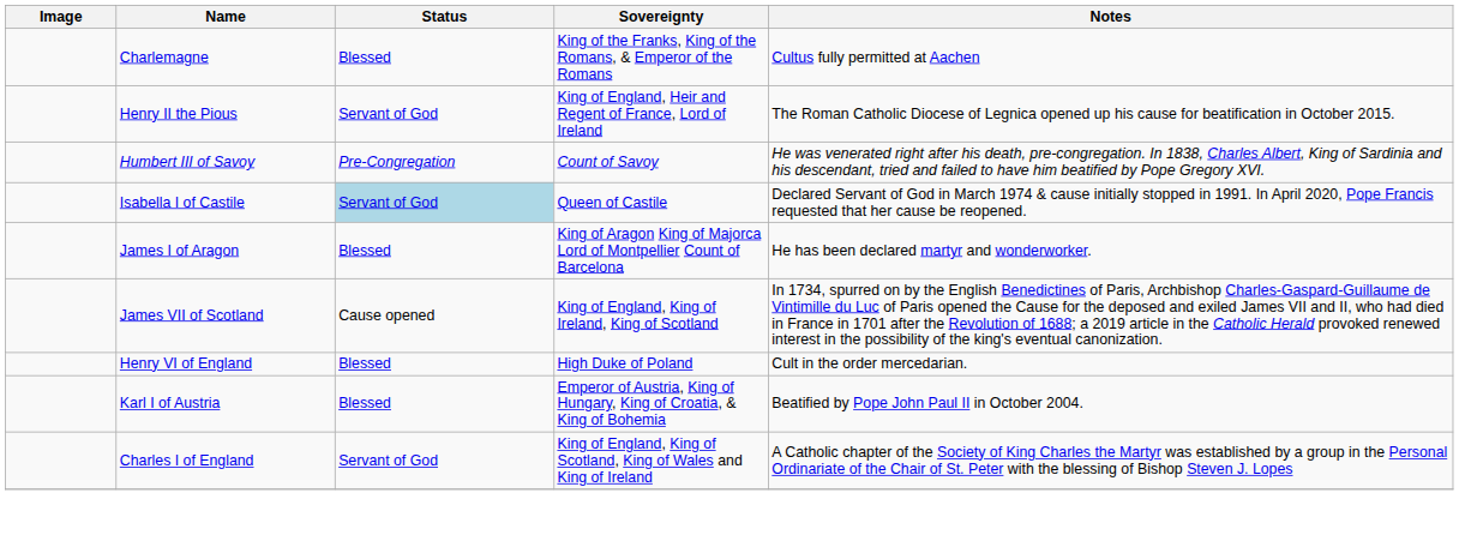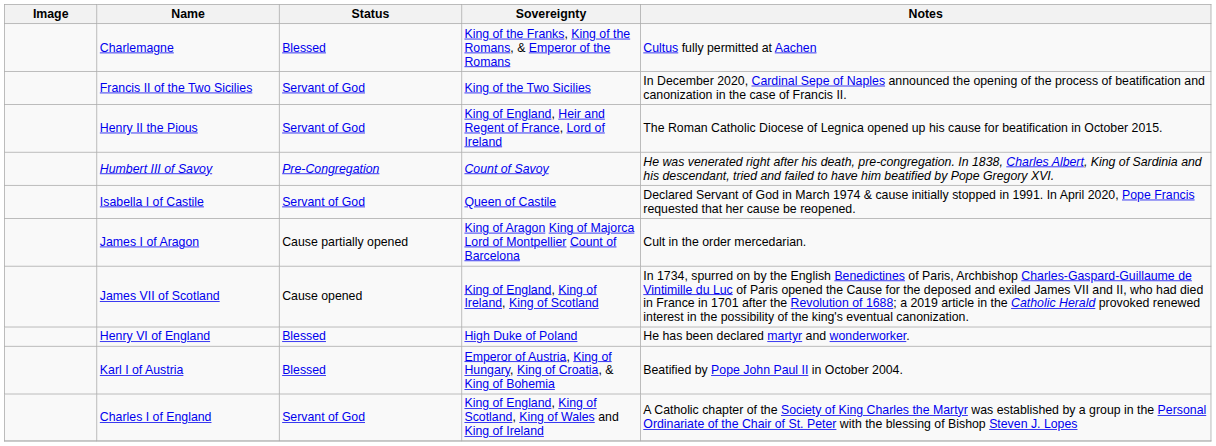+ row: Francis II of the Two Sicilies | Servant of God | King of the Two Sicilies | In December 2020, Cardinal Sepe of Naples announced the opening of the process of beatification and canonization in the case of Francis II.
Isabella I of Castile | Status: lightblue background -> no background
James I of Aragon | Status: Blessed -> Cause partially opened
James I of Aragon | Notes: He has been declared martyr and wonderworker. -> Cult in the order mercedarian.
Henry VI of England | Notes: Cult in the order mercedarian. -> He has been declared martyr and wonderworker.
